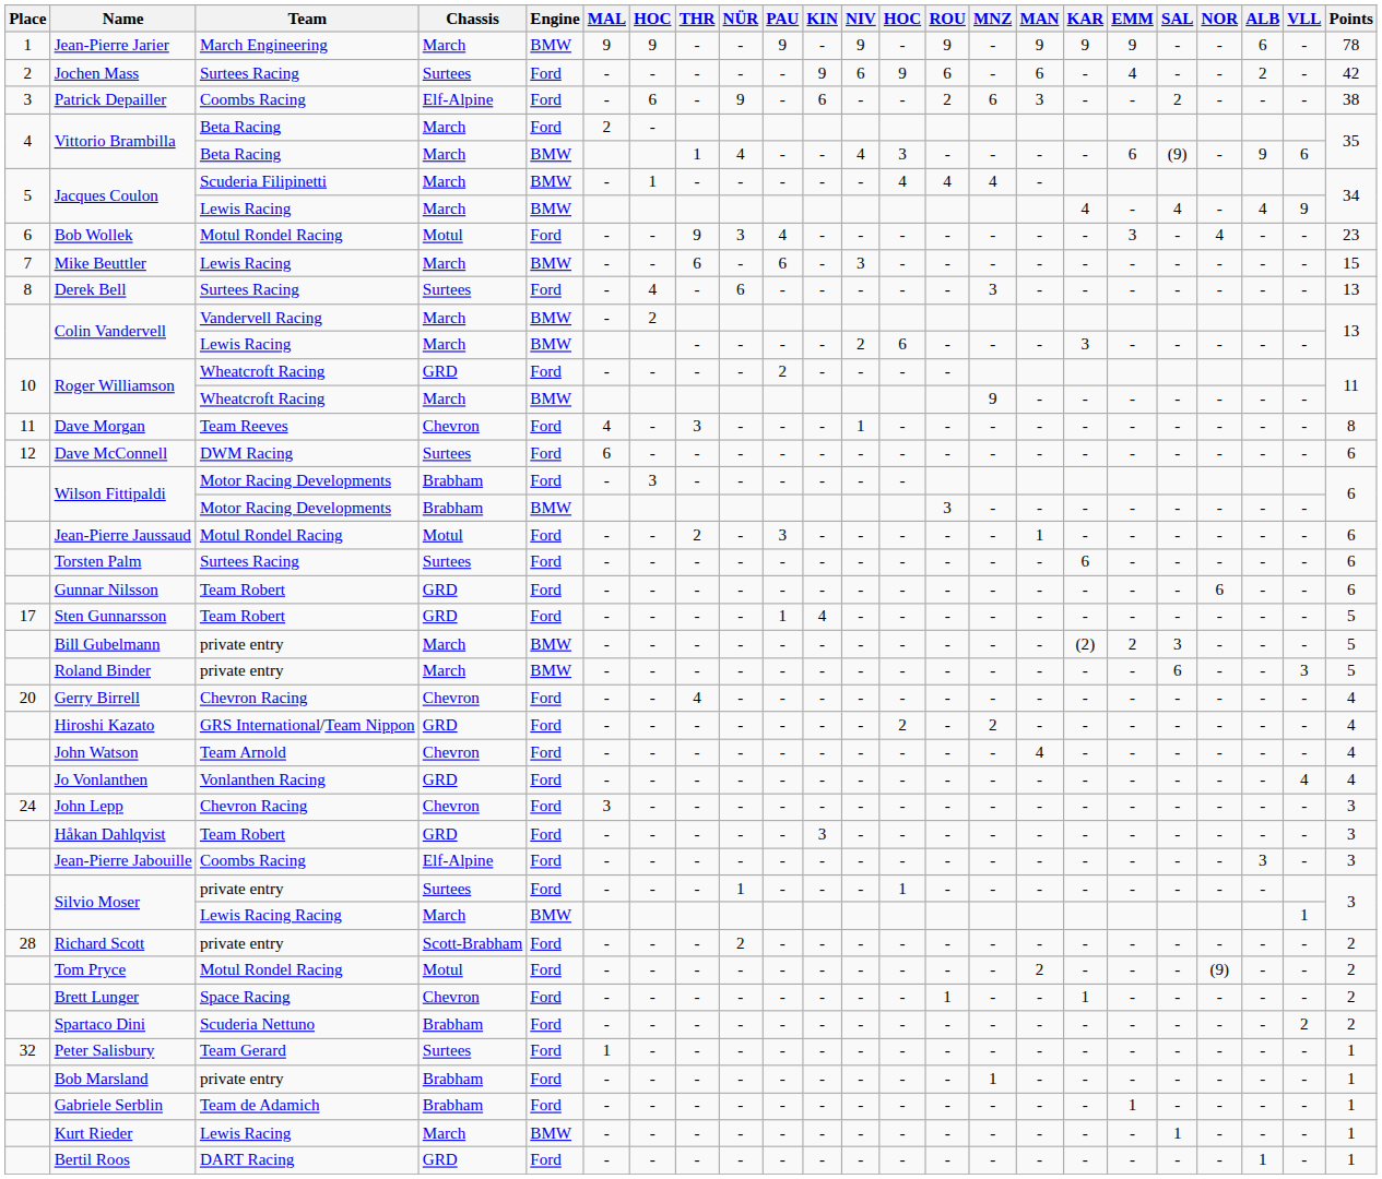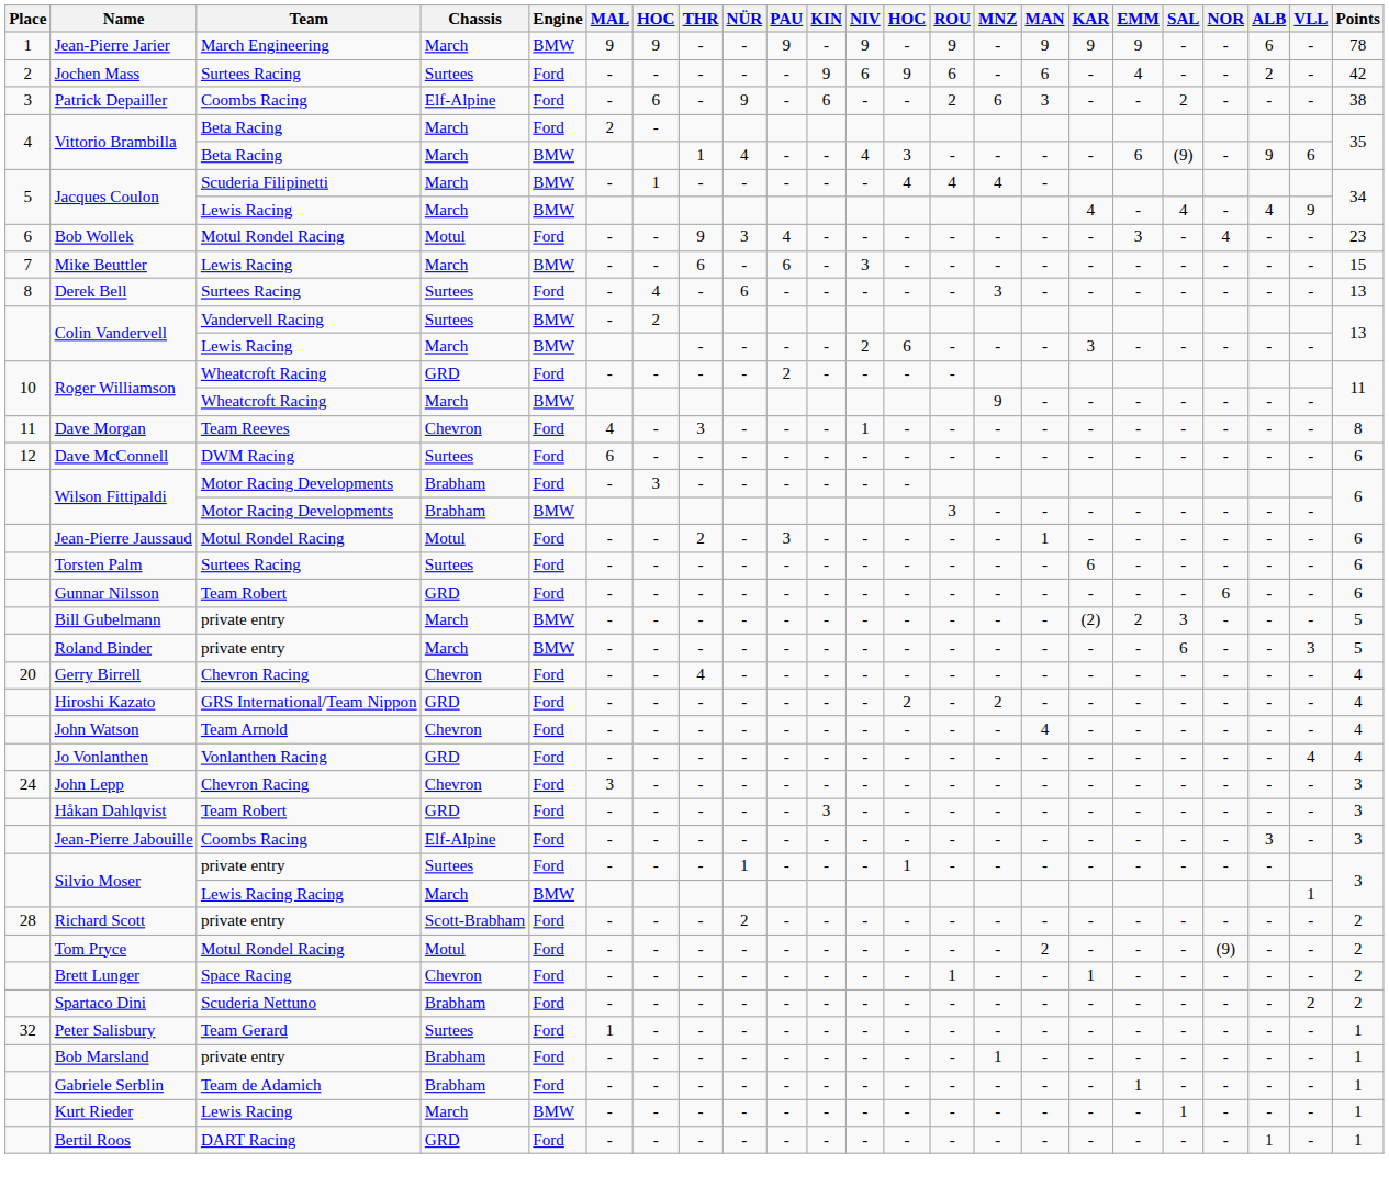Colin Vandervell / Vandervell Racing | Chassis: March -> Surtees
- row: 17 | Sten Gunnarsson | Team Robert | GRD | Ford | - | - | - | - | 1 | 4 | - | - | - | - | - | - | - | - | - | - | - | 5
